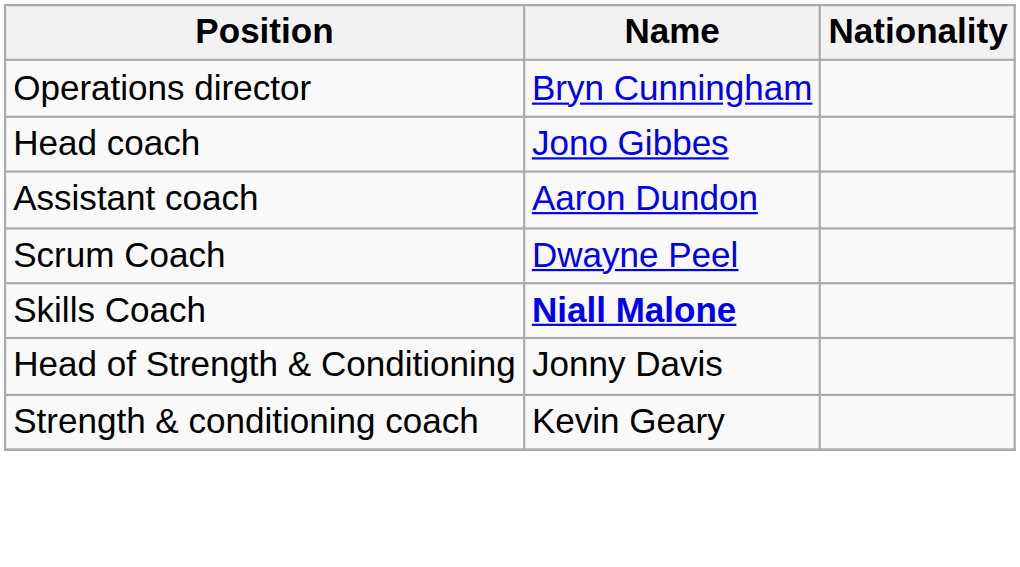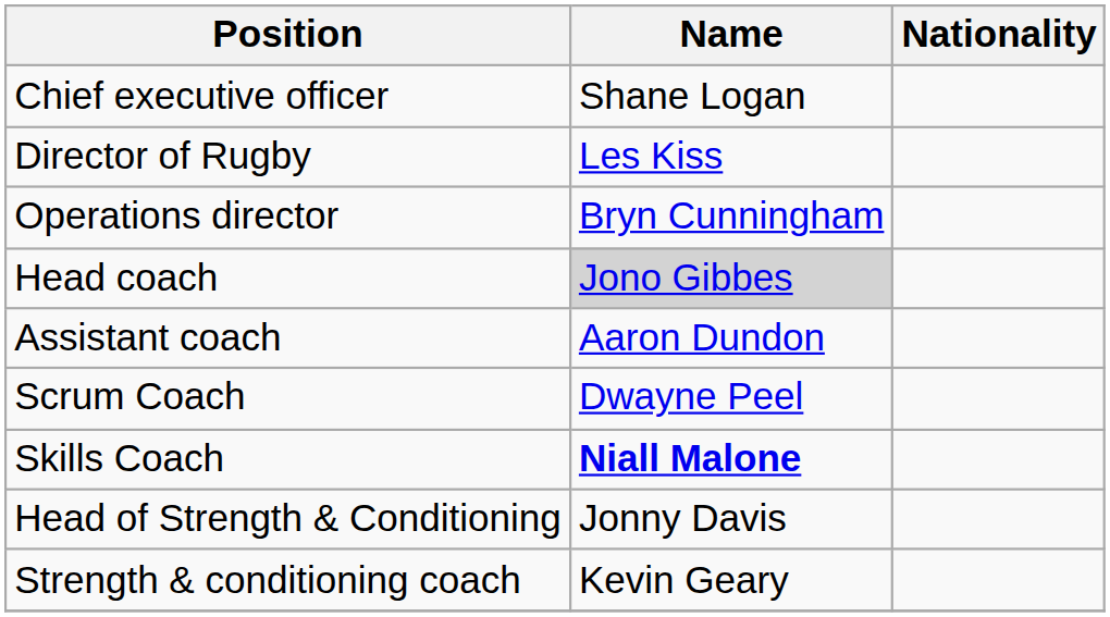+ row: Chief executive officer | Shane Logan
+ row: Director of Rugby | Les Kiss
Head coach | Name: no background -> lightgrey background
